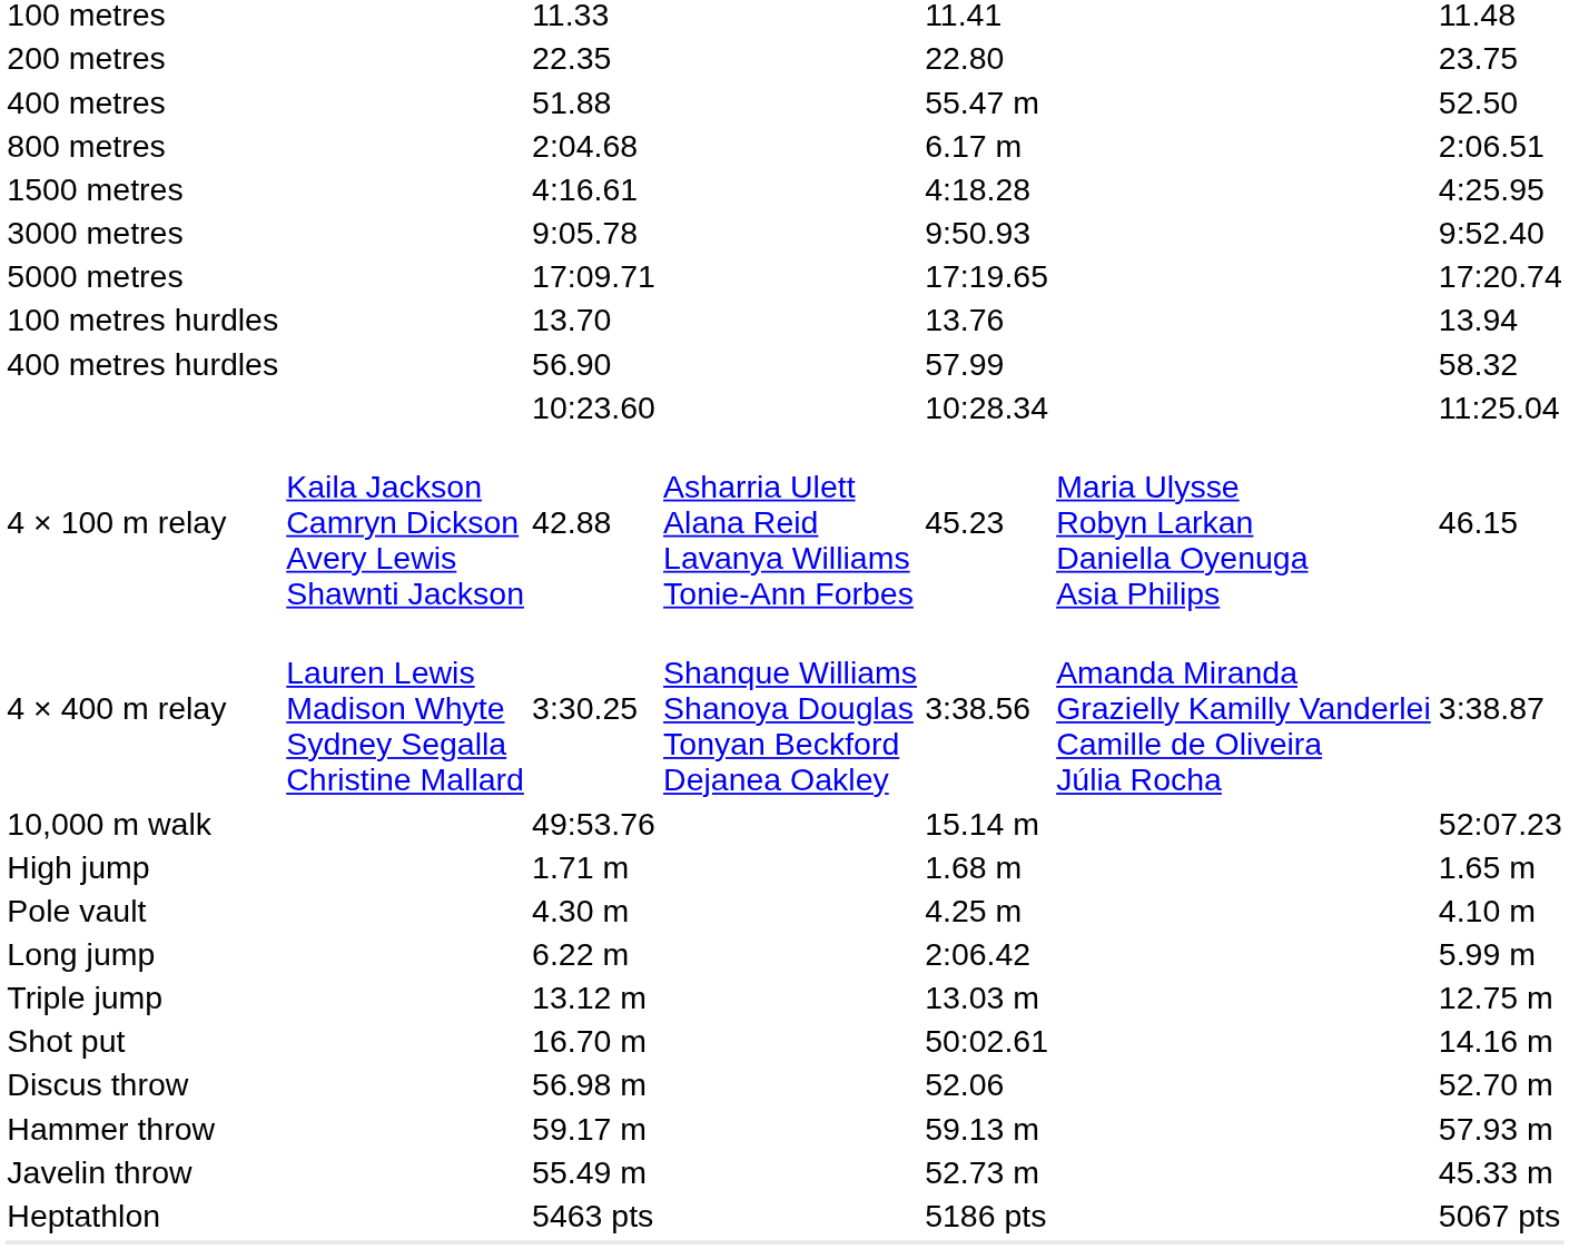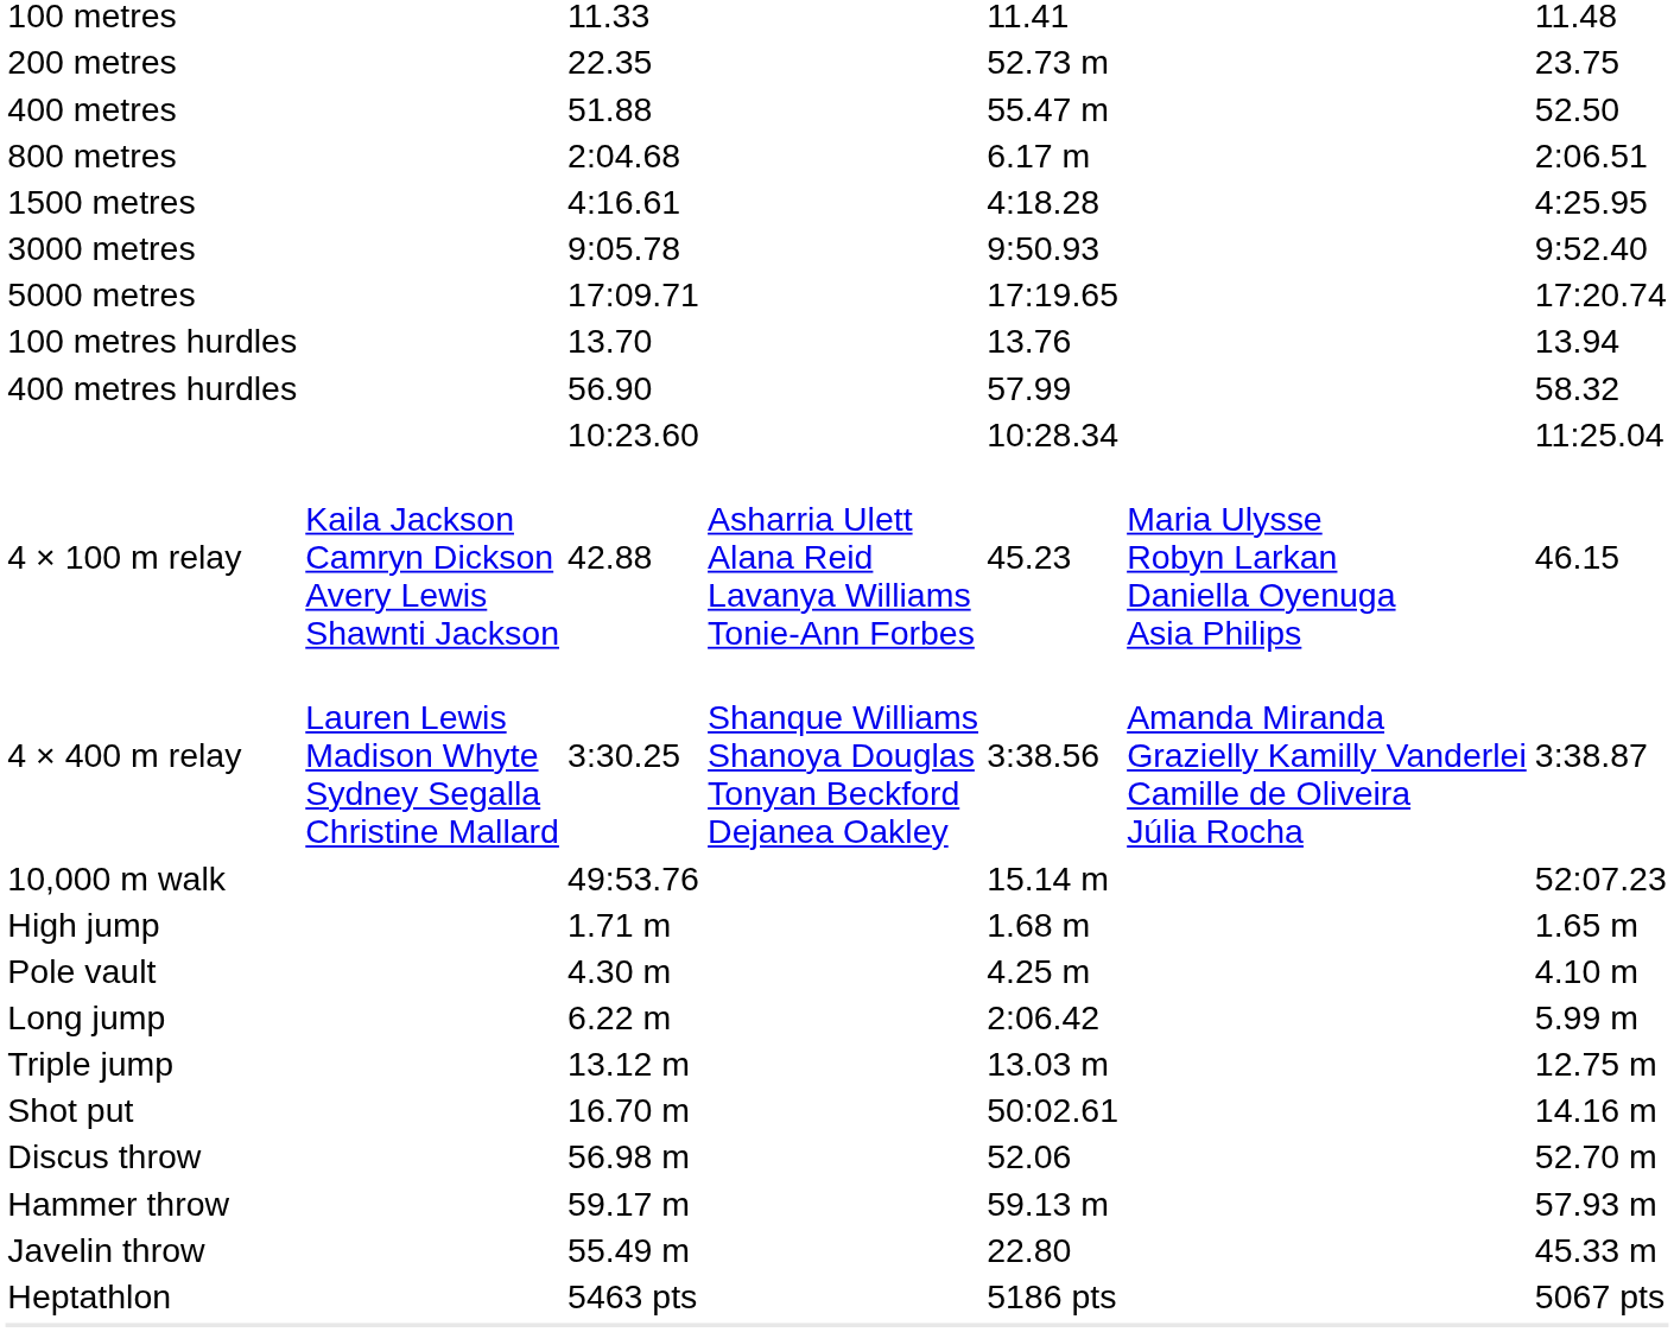200 metres | column 5: 22.80 -> 52.73 m
Javelin throw | column 5: 52.73 m -> 22.80
